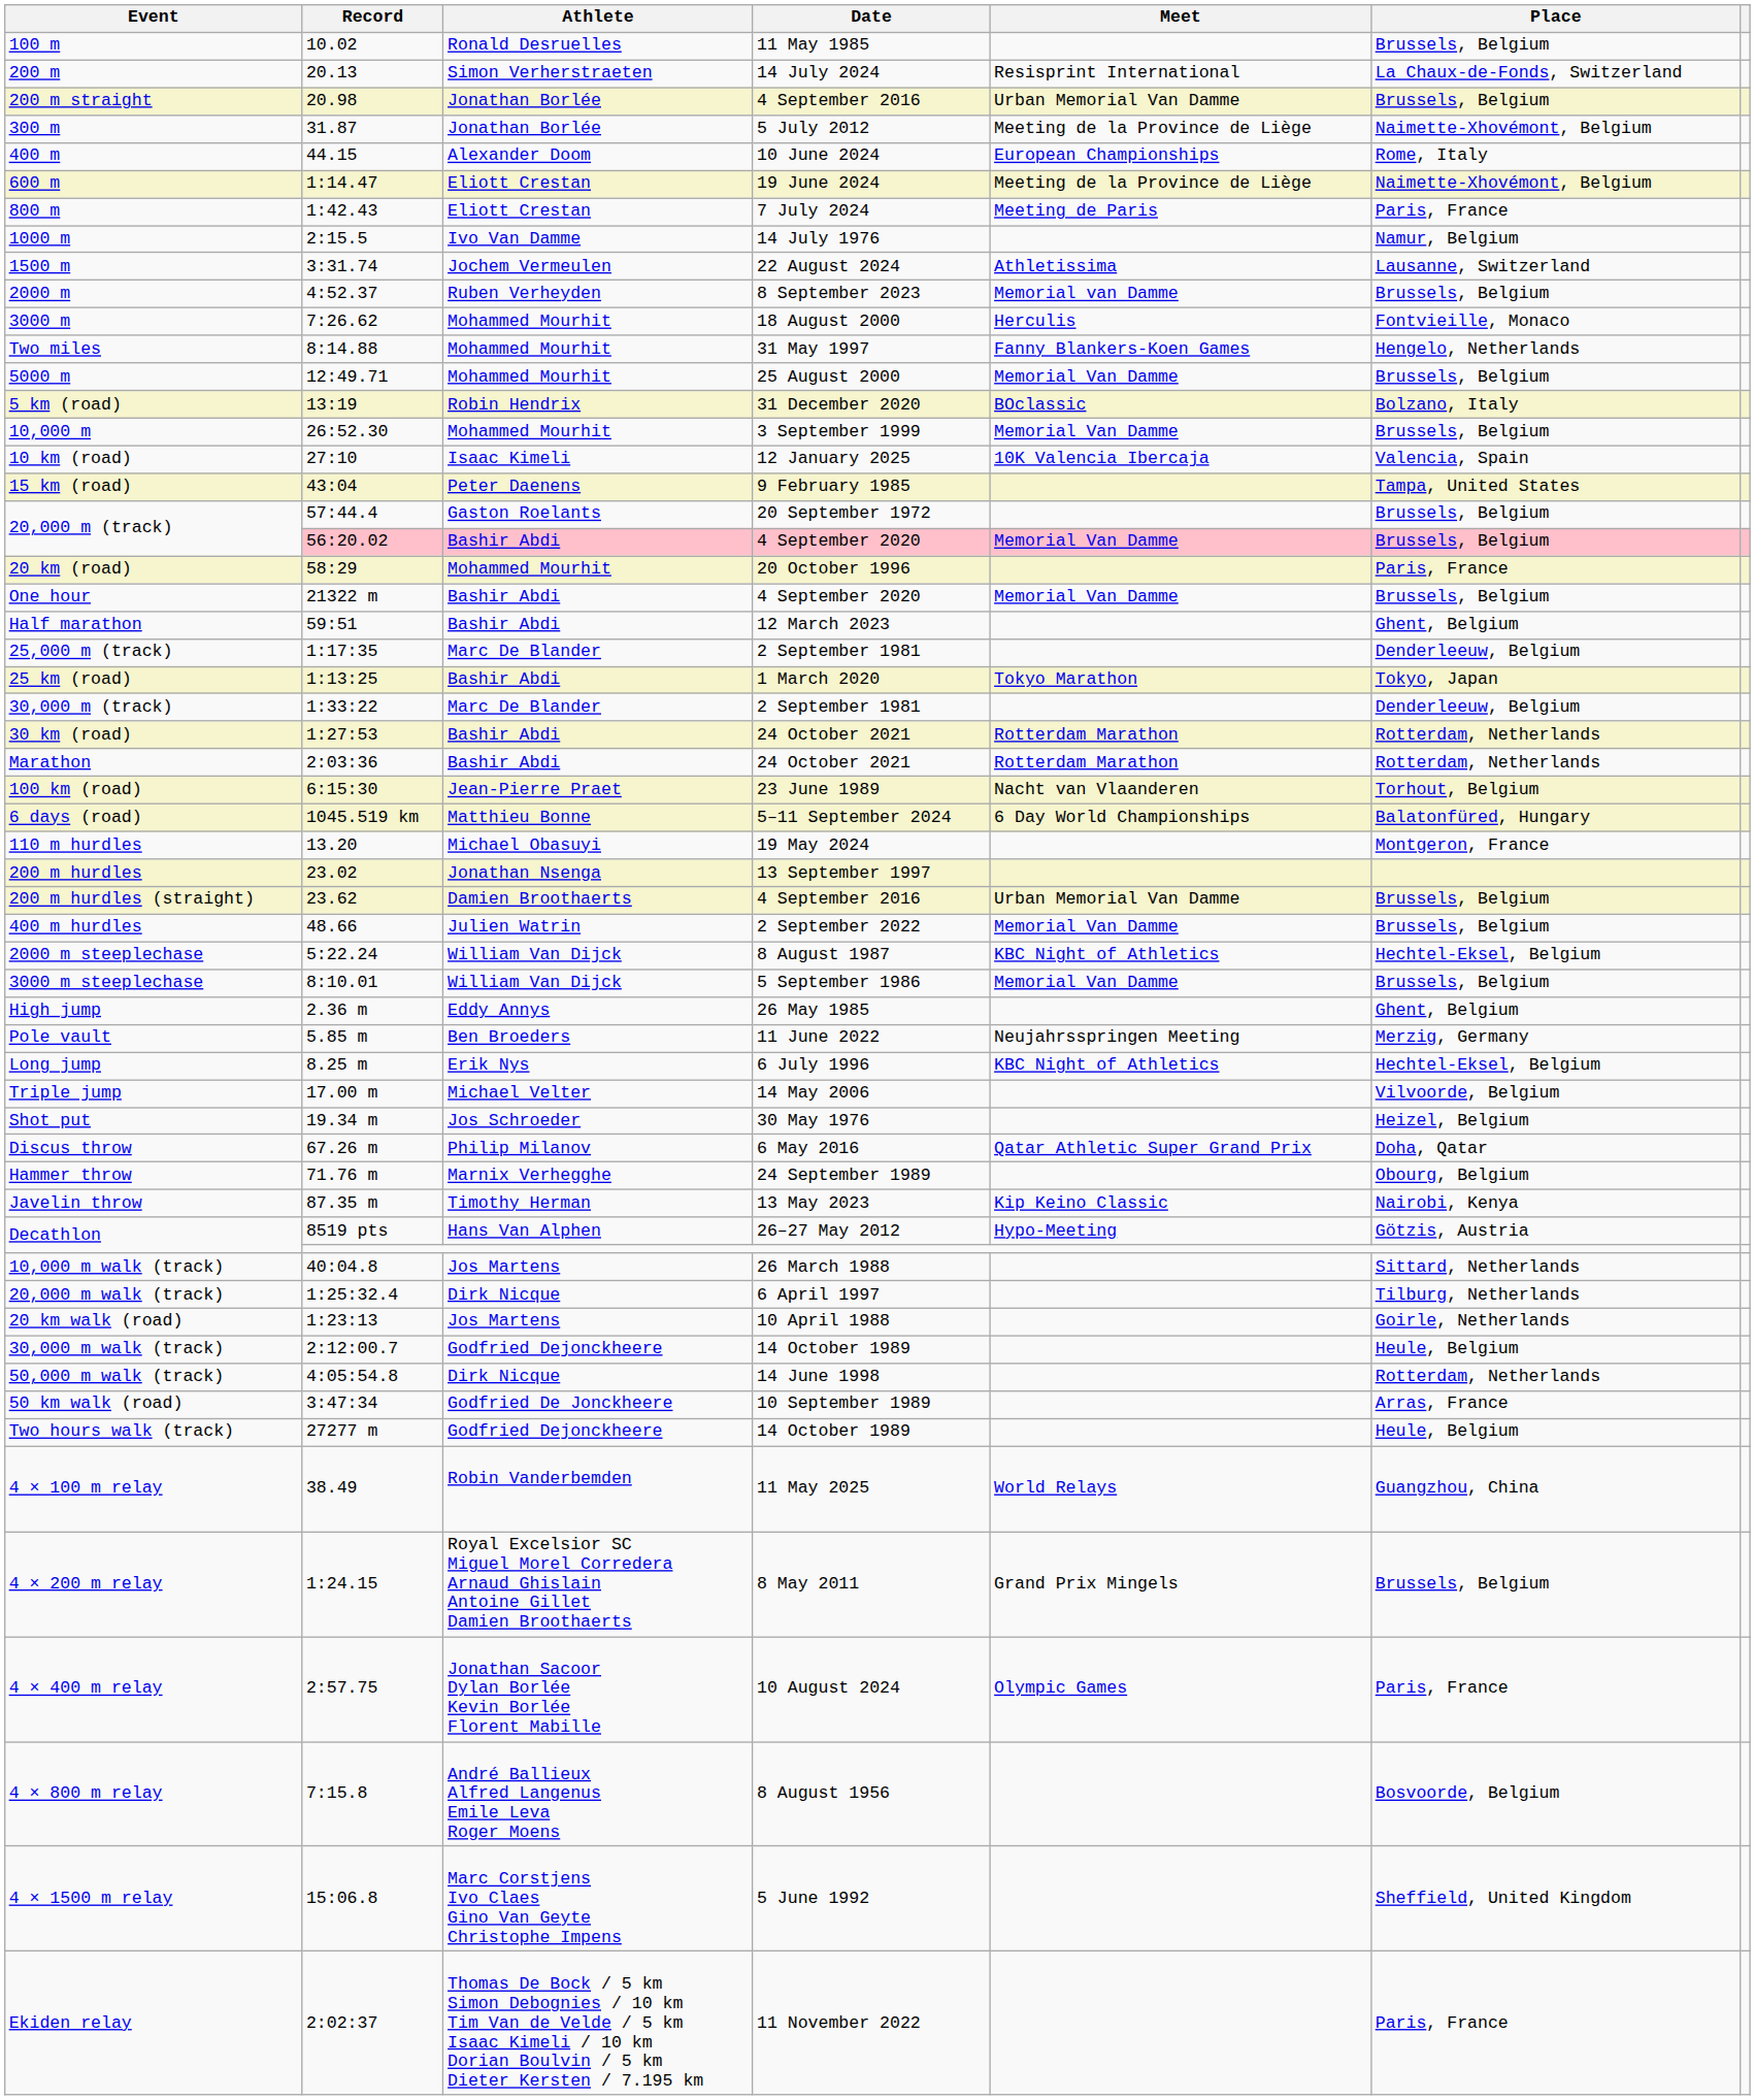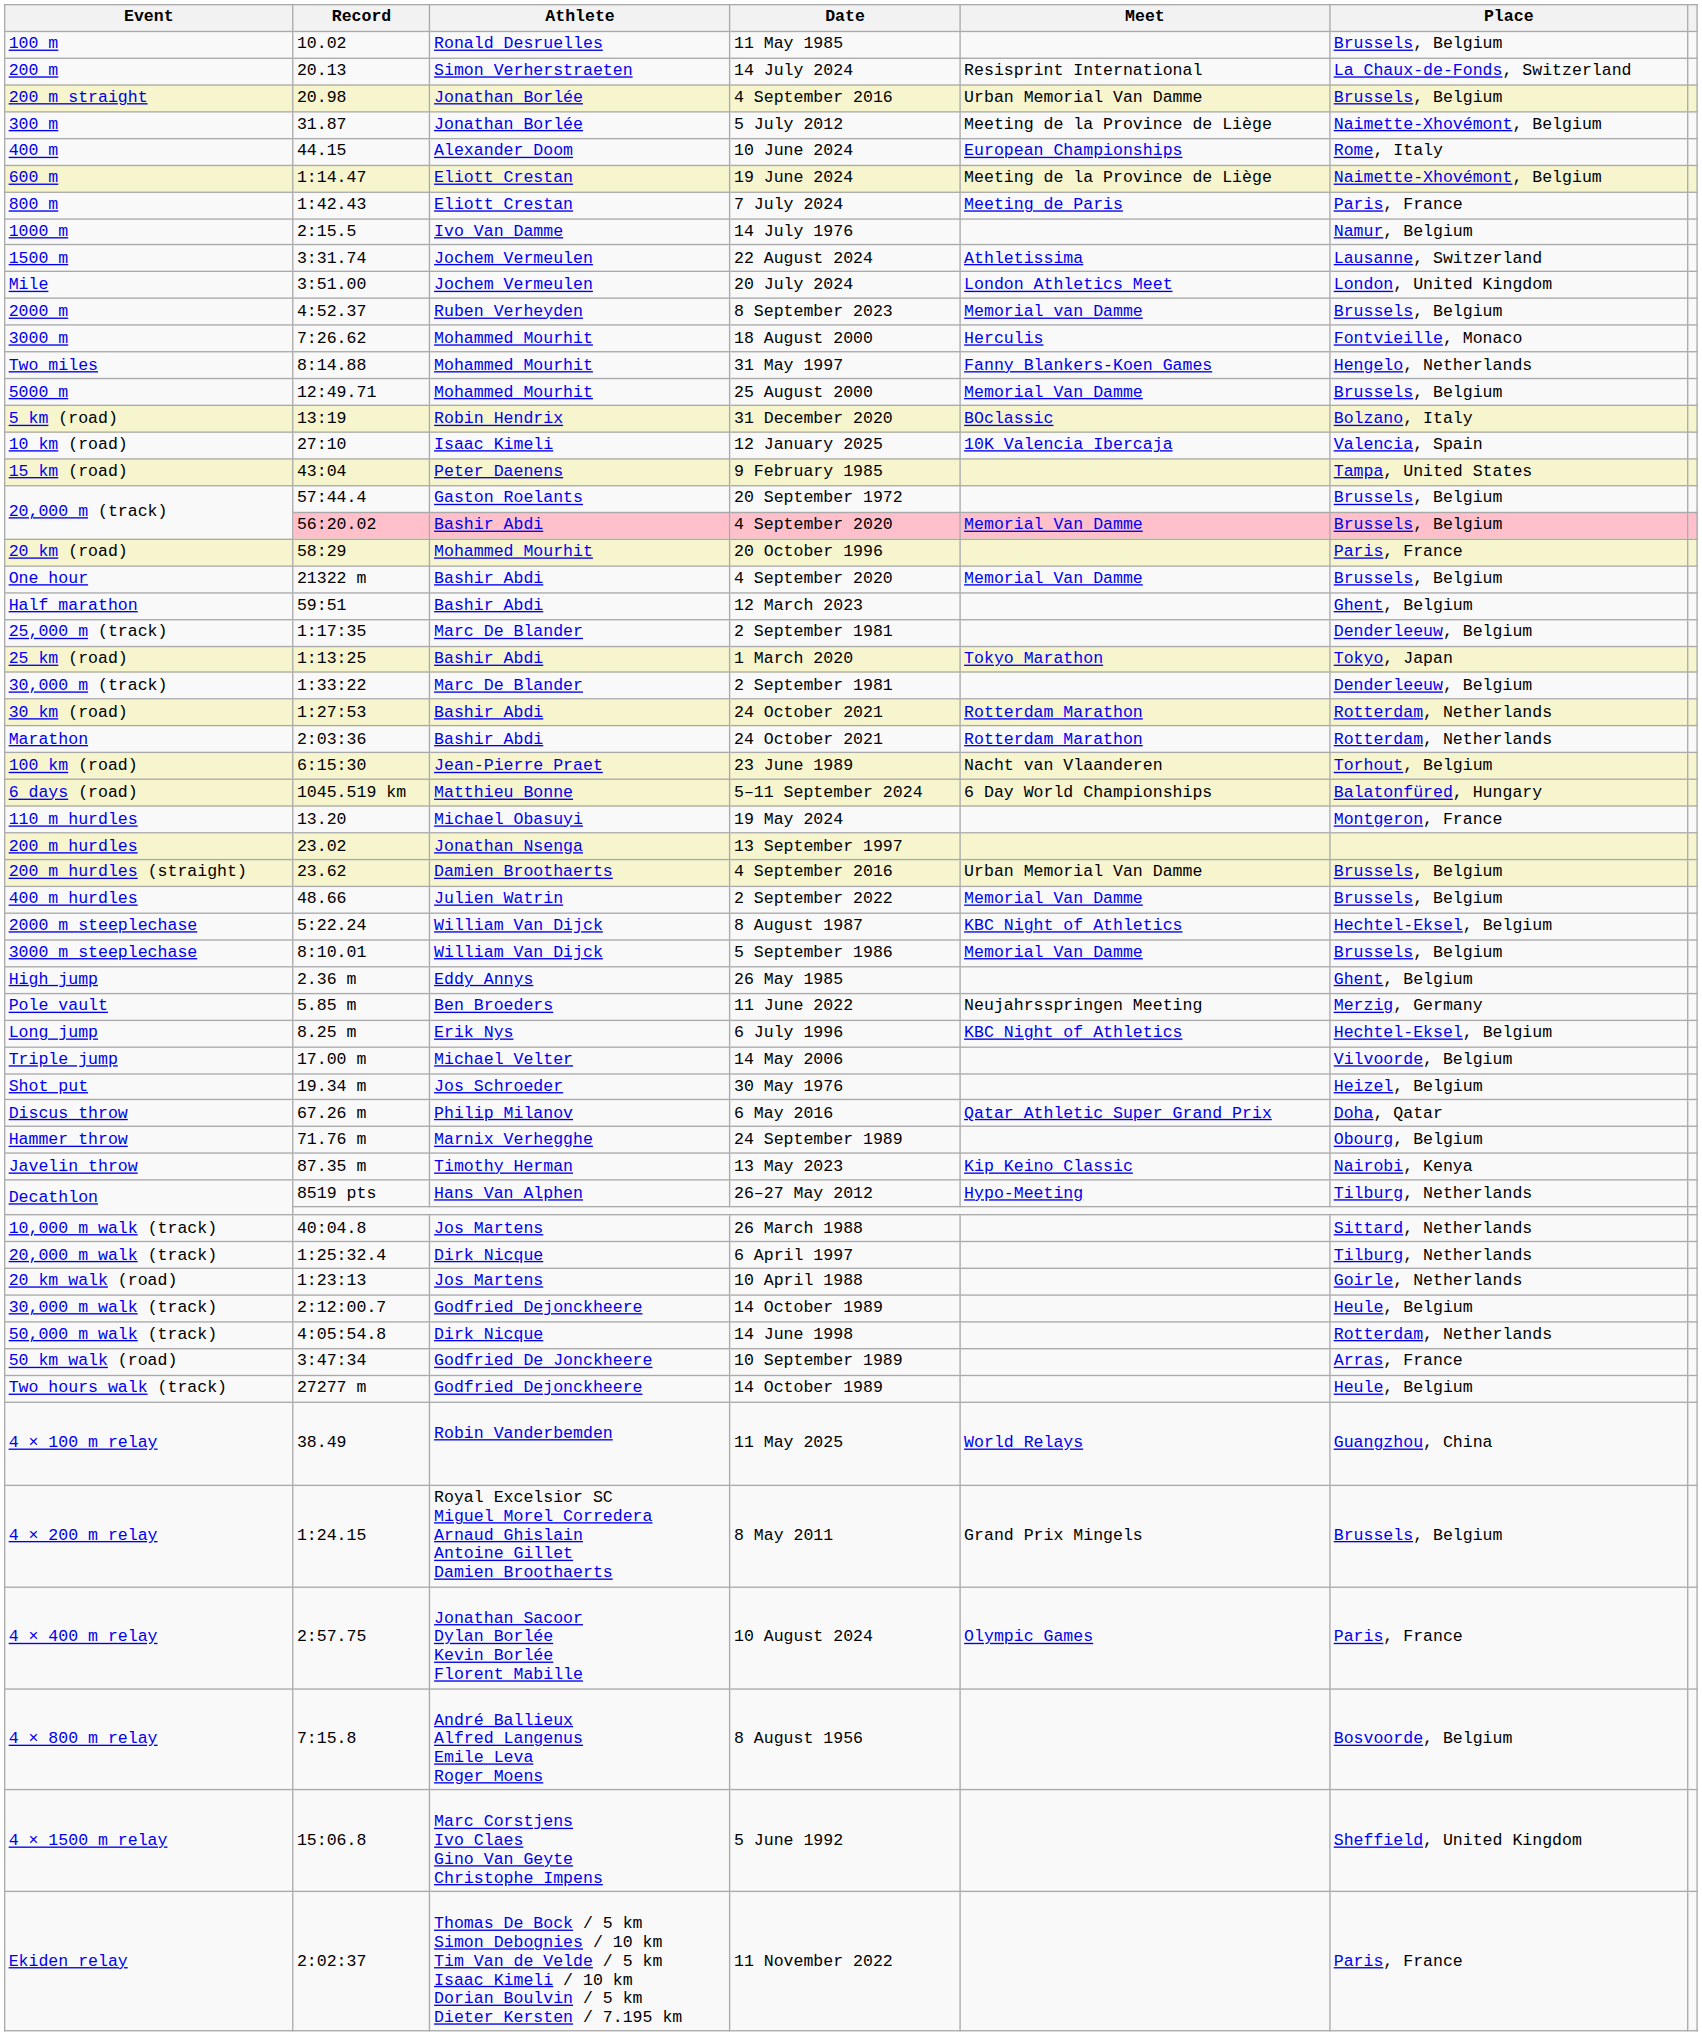+ row: Mile | 3:51.00 | Jochem Vermeulen | 20 July 2024 | London Athletics Meet | London, United Kingdom
- row: 10,000 m | 26:52.30 | Mohammed Mourhit | 3 September 1999 | Memorial Van Damme | Brussels, Belgium
Decathlon / 26–27 May 2012 | Place: Götzis, Austria -> Tilburg, Netherlands
